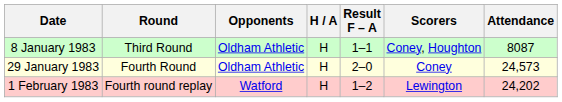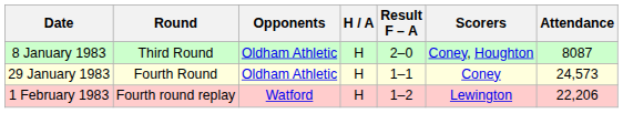8 January 1983 | Result F – A: 1–1 -> 2–0
29 January 1983 | Result F – A: 2–0 -> 1–1
1 February 1983 | Attendance: 24,202 -> 22,206
